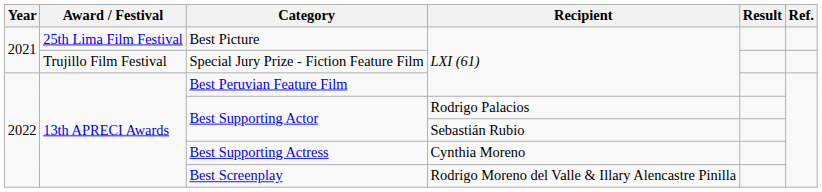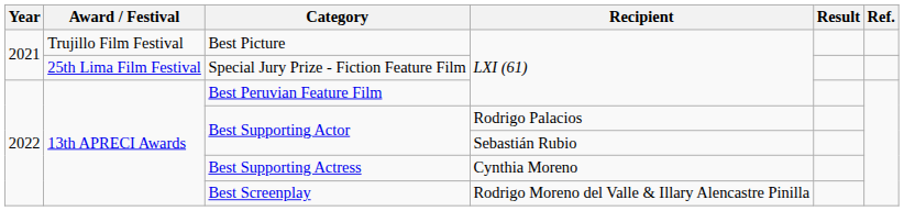Best Picture | Award / Festival: 25th Lima Film Festival -> Trujillo Film Festival
Special Jury Prize - Fiction Feature Film | Award / Festival: Trujillo Film Festival -> 25th Lima Film Festival
